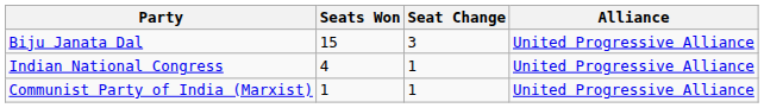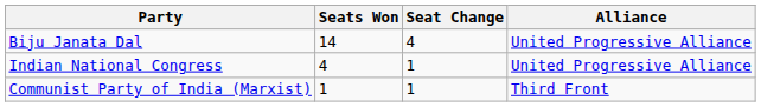Biju Janata Dal | Seats Won: 15 -> 14
Biju Janata Dal | Seat Change: 3 -> 4
Communist Party of India (Marxist) | Alliance: United Progressive Alliance -> Third Front
